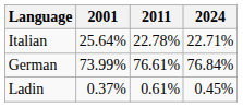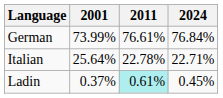rows swapped: German <-> Italian
Ladin | 2011: no background -> paleturquoise background
